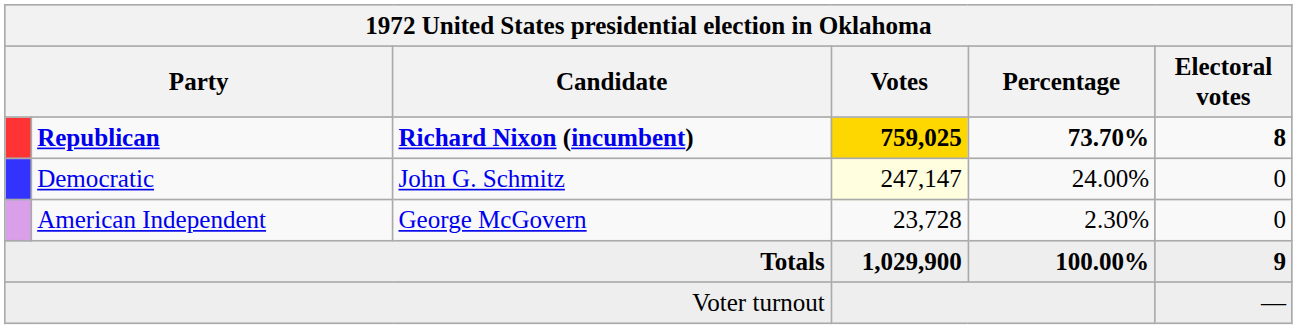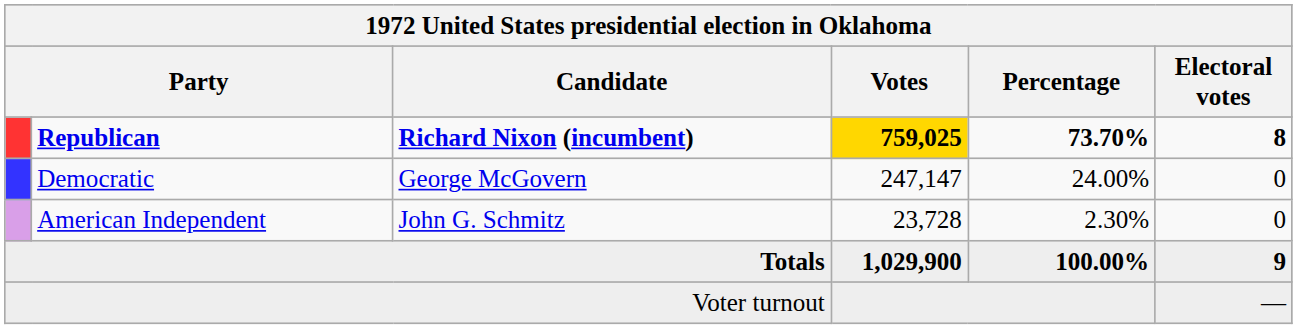Democratic | Candidate: John G. Schmitz -> George McGovern
Democratic | Votes: lightyellow background -> no background
American Independent | Candidate: George McGovern -> John G. Schmitz
